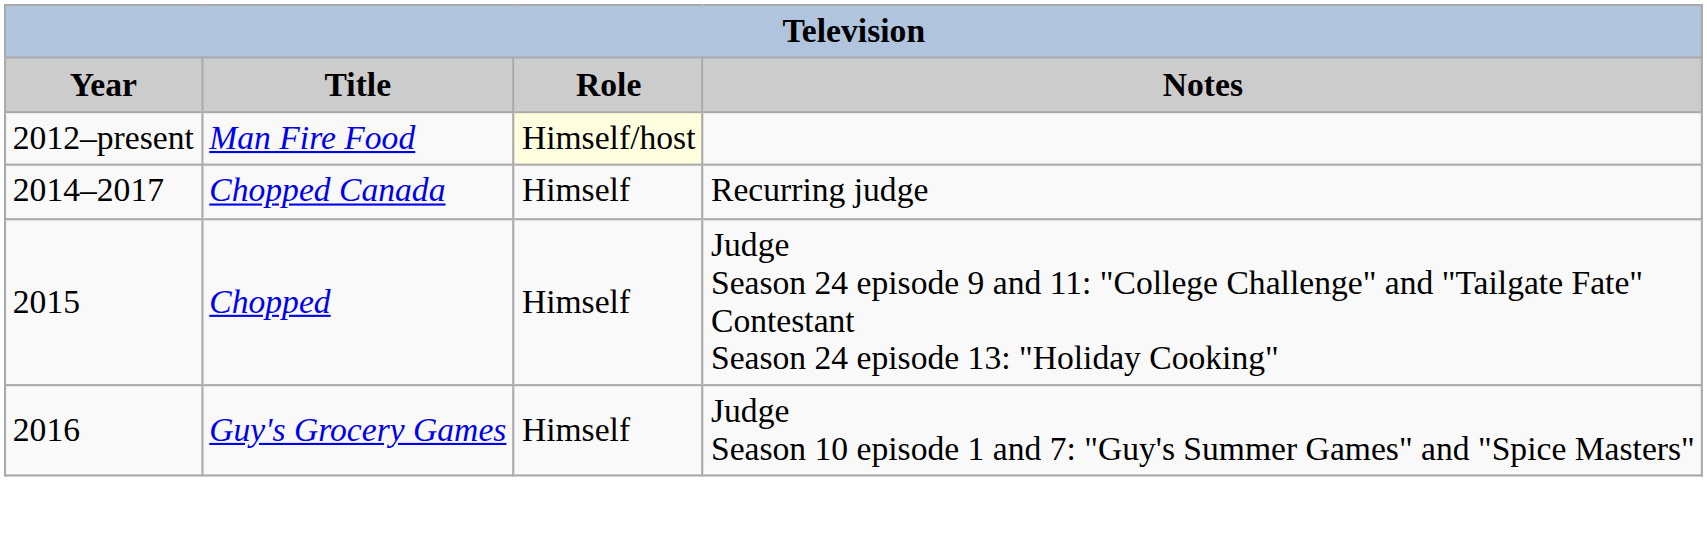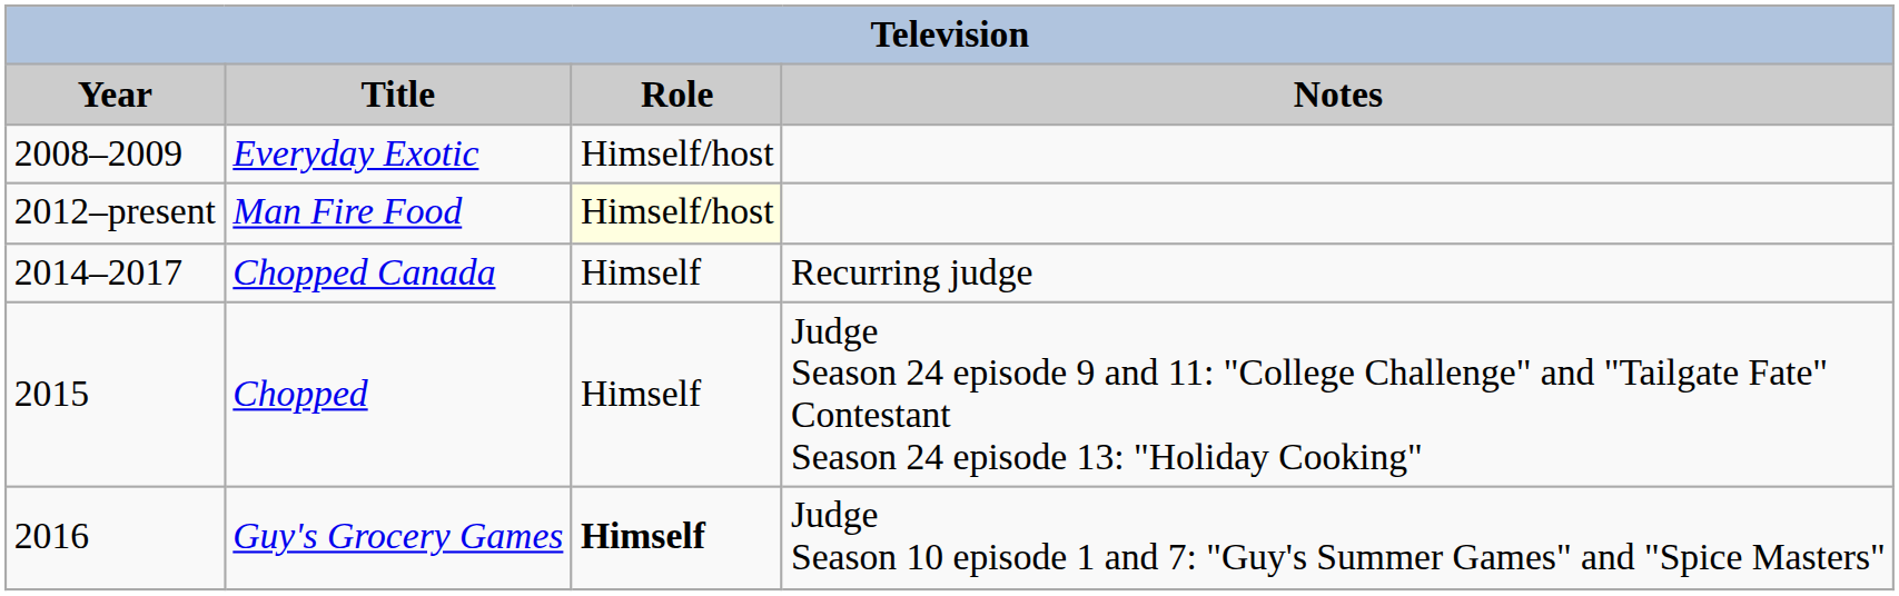+ row: 2008–2009 | Everyday Exotic | Himself/host
Guy's Grocery Games | Role: normal -> bold
